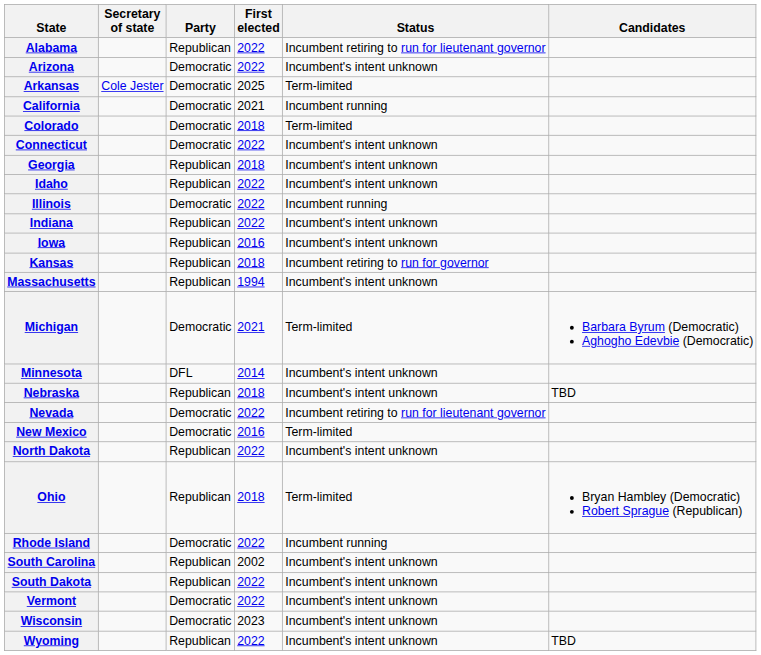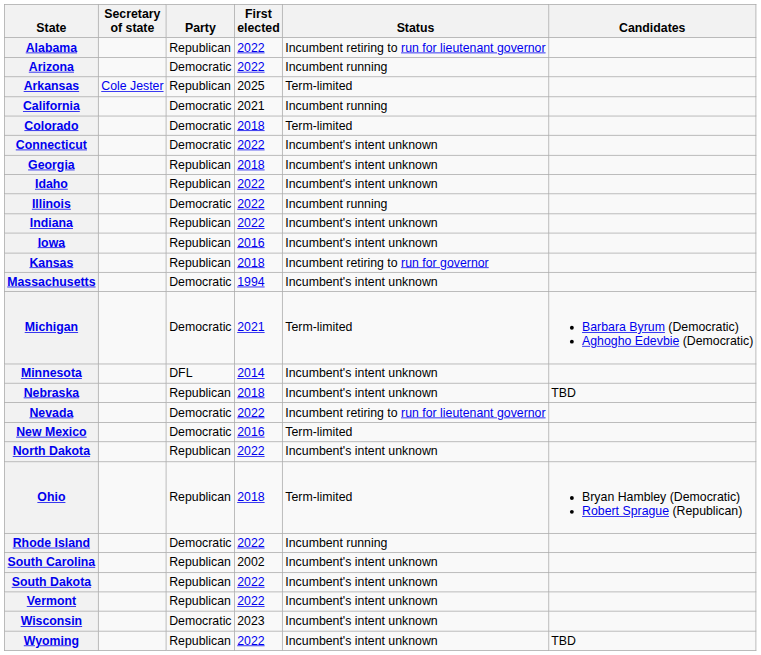Arizona | Status: Incumbent's intent unknown -> Incumbent running
Arkansas | Party: Democratic -> Republican
Massachusetts | Party: Republican -> Democratic
Vermont | Party: Democratic -> Republican
